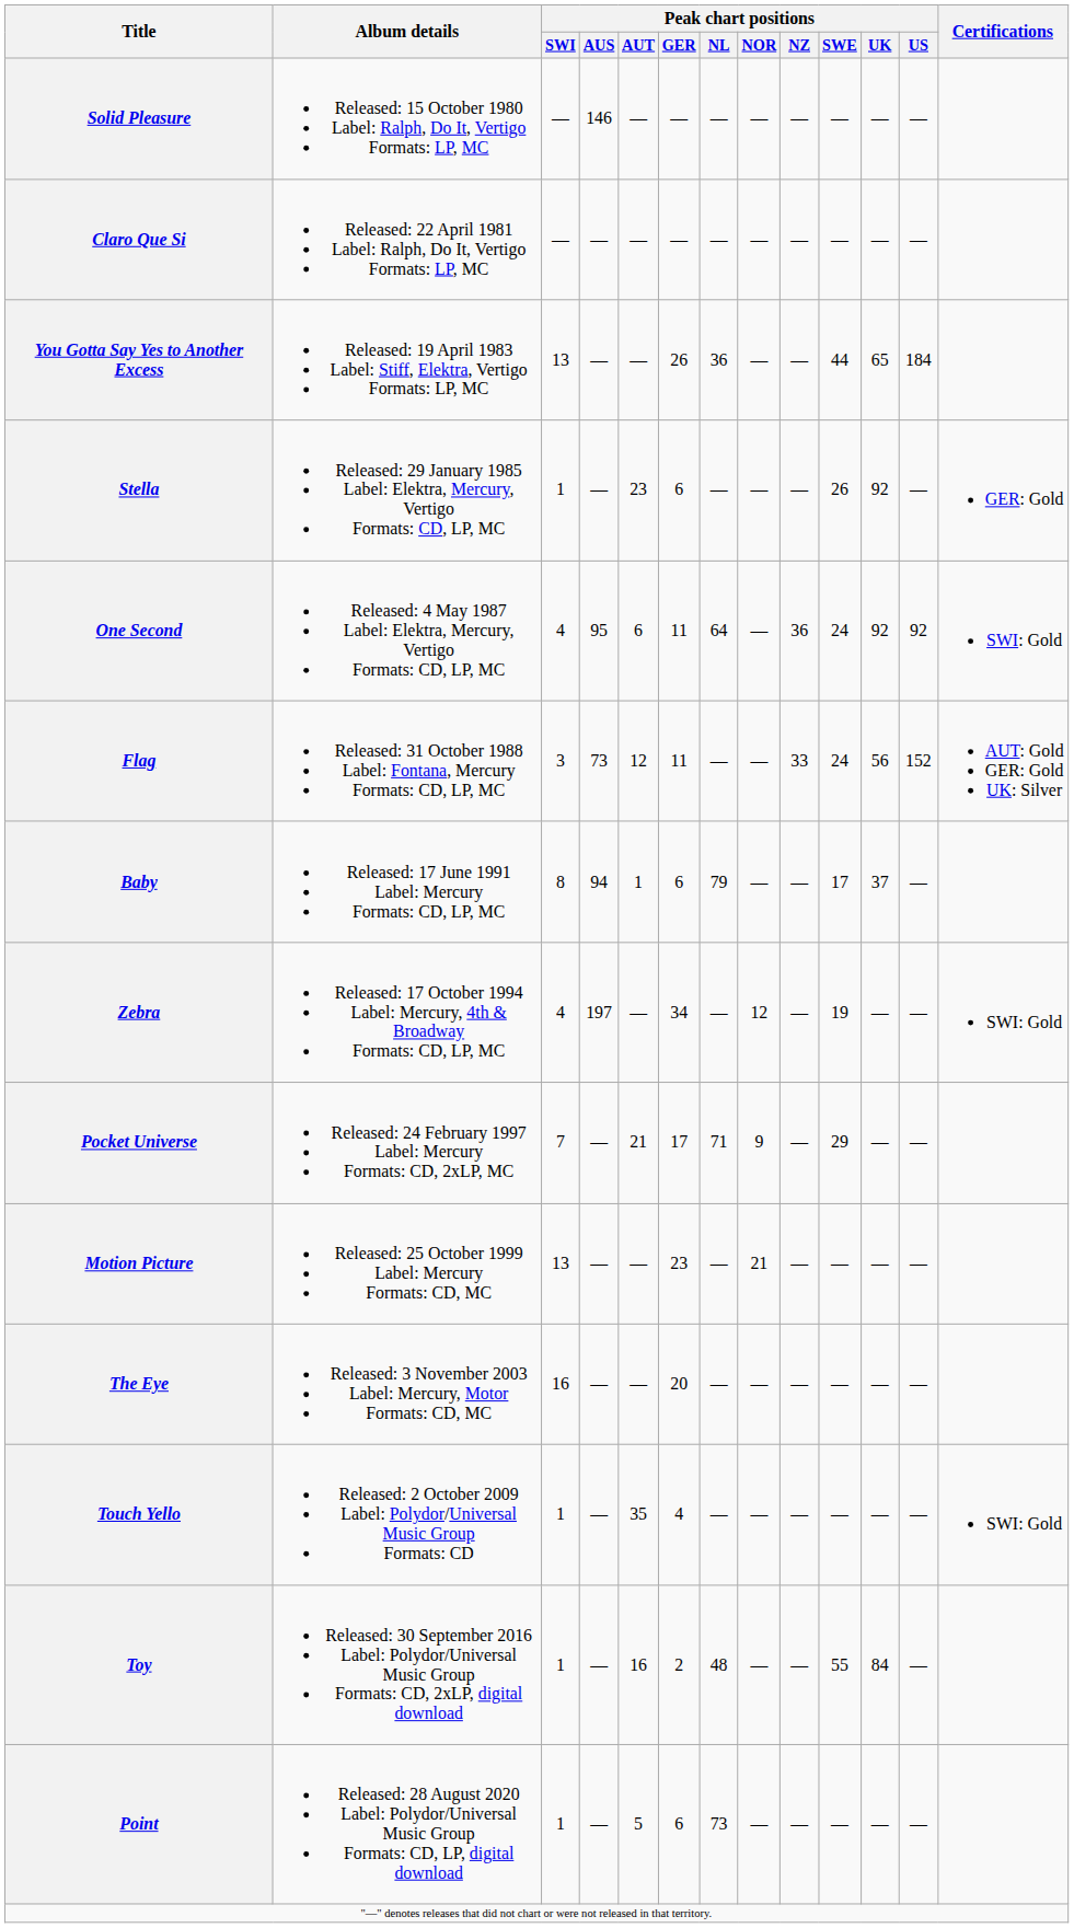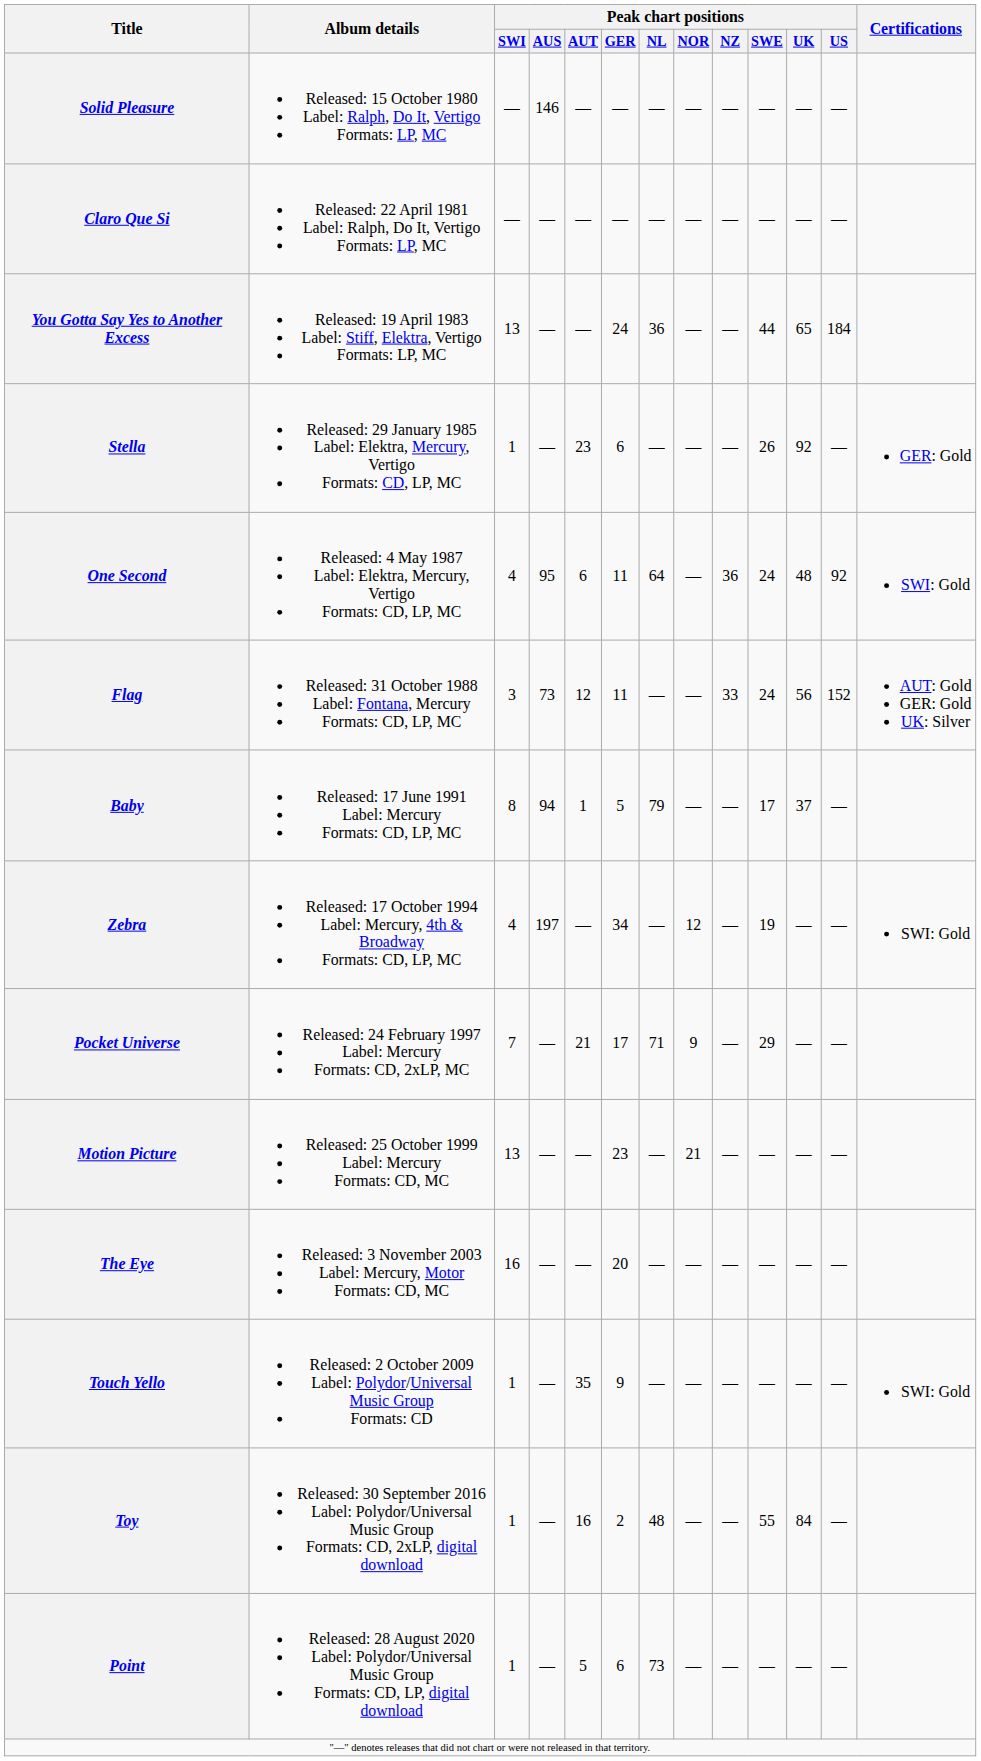You Gotta Say Yes to Another Excess | Peak chart positions / GER: 26 -> 24
One Second | Peak chart positions / UK: 92 -> 48
Baby | Peak chart positions / GER: 6 -> 5
Touch Yello | Peak chart positions / GER: 4 -> 9
